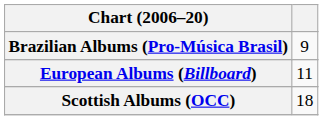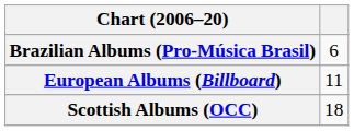Brazilian Albums (Pro-Música Brasil) | column 2: 9 -> 6
